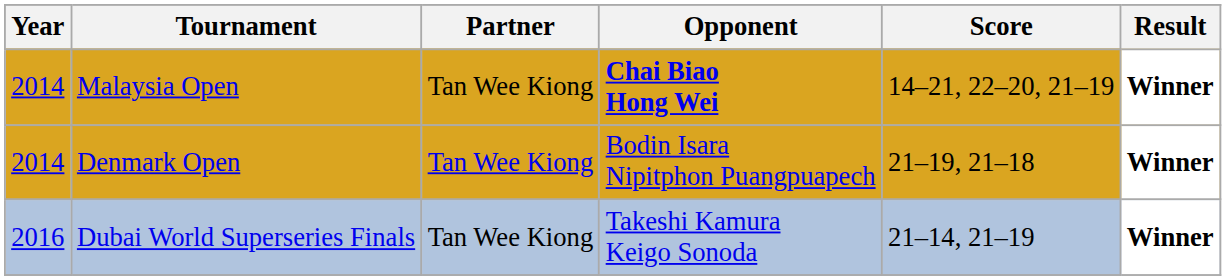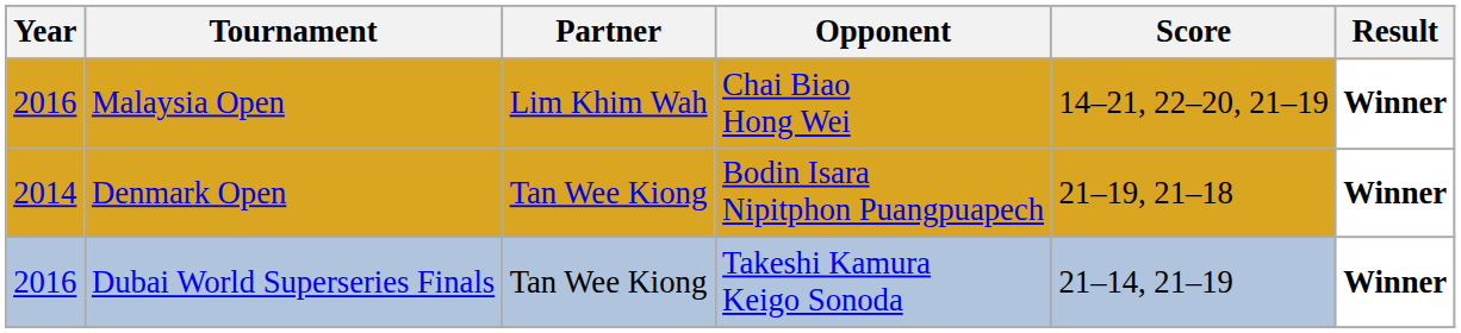Malaysia Open | Year: 2014 -> 2016
Malaysia Open | Partner: Tan Wee Kiong -> Lim Khim Wah
Malaysia Open | Opponent: bold -> normal
